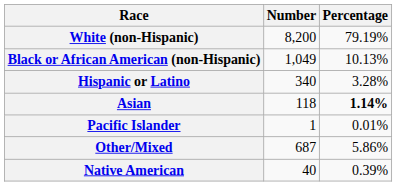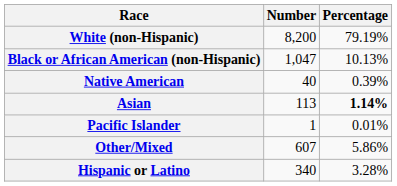Black or African American (non-Hispanic) | Number: 1,049 -> 1,047
rows swapped: Native American <-> Hispanic or Latino
Asian | Number: 118 -> 113
Other/Mixed | Number: 687 -> 607
